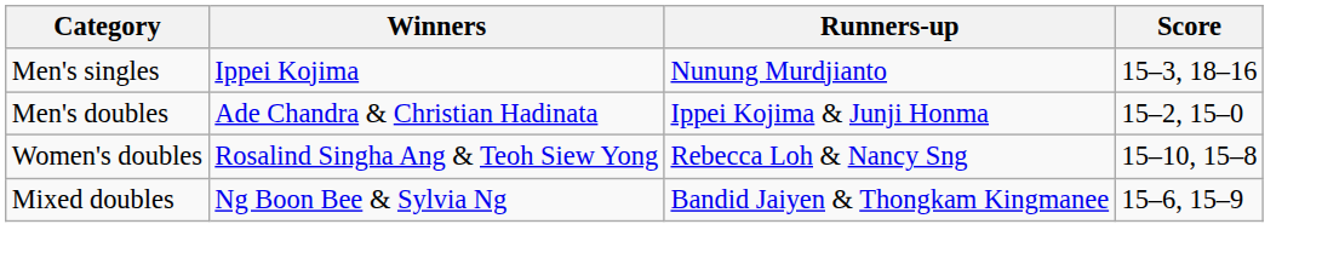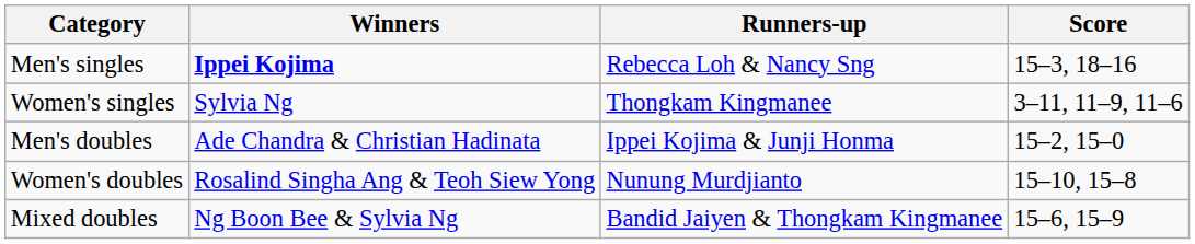Men's singles | Winners: normal -> bold
Men's singles | Runners-up: Nunung Murdjianto -> Rebecca Loh & Nancy Sng
+ row: Women's singles | Sylvia Ng | Thongkam Kingmanee | 3–11, 11–9, 11–6
Women's doubles | Runners-up: Rebecca Loh & Nancy Sng -> Nunung Murdjianto
